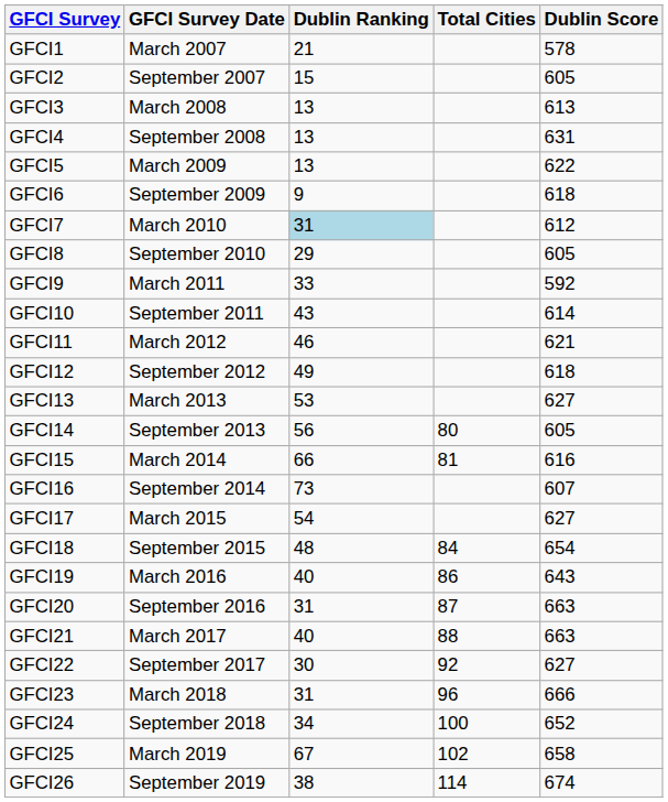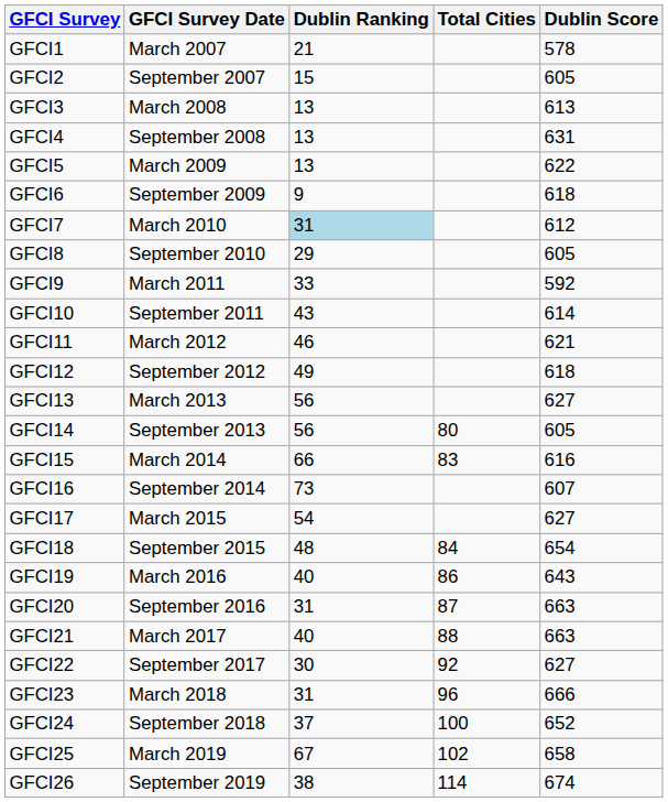GFCI13 | Dublin Ranking: 53 -> 56
GFCI15 | Total Cities: 81 -> 83
GFCI24 | Dublin Ranking: 34 -> 37
